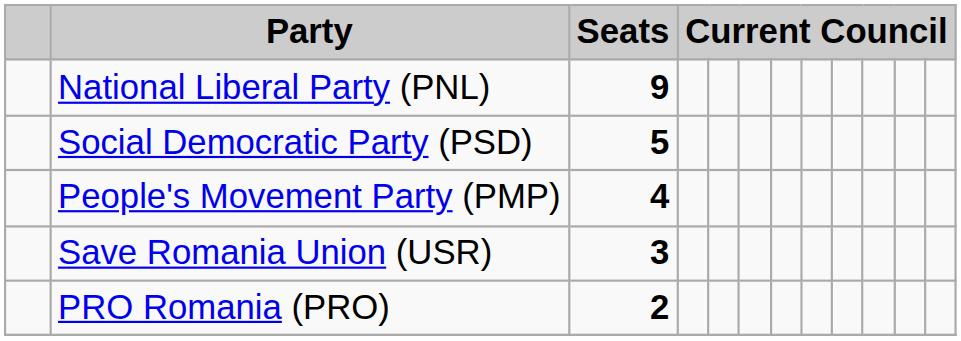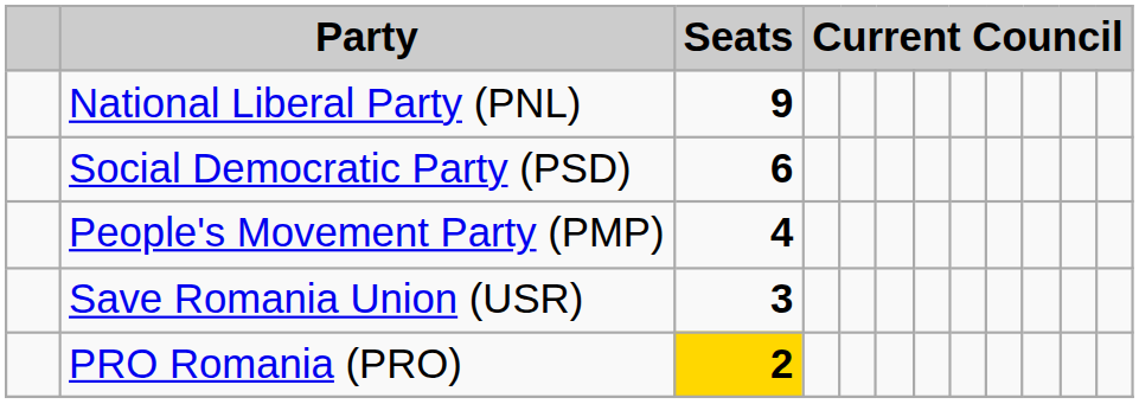Social Democratic Party (PSD) | Seats: 5 -> 6
PRO Romania (PRO) | Seats: no background -> gold background
